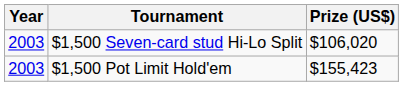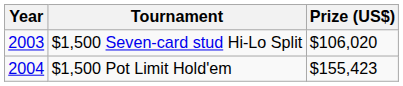$1,500 Pot Limit Hold'em | Year: 2003 -> 2004
